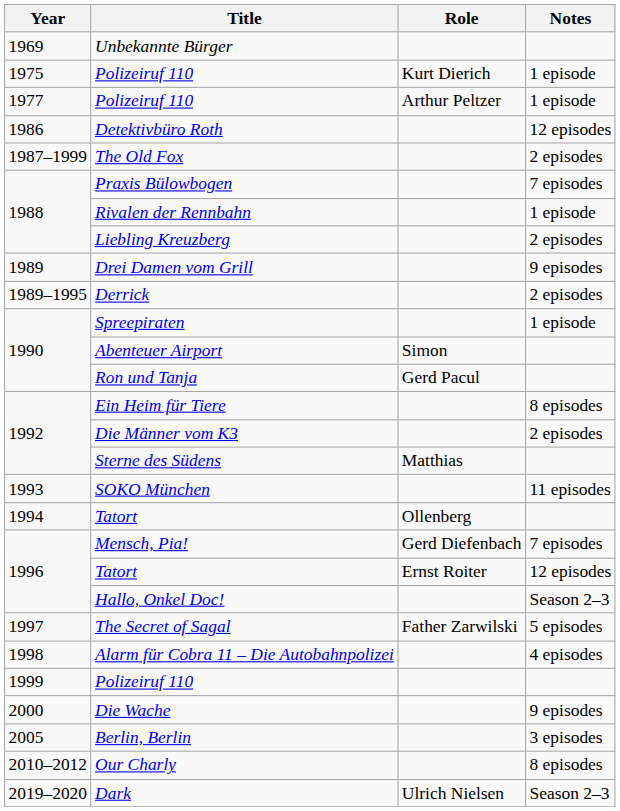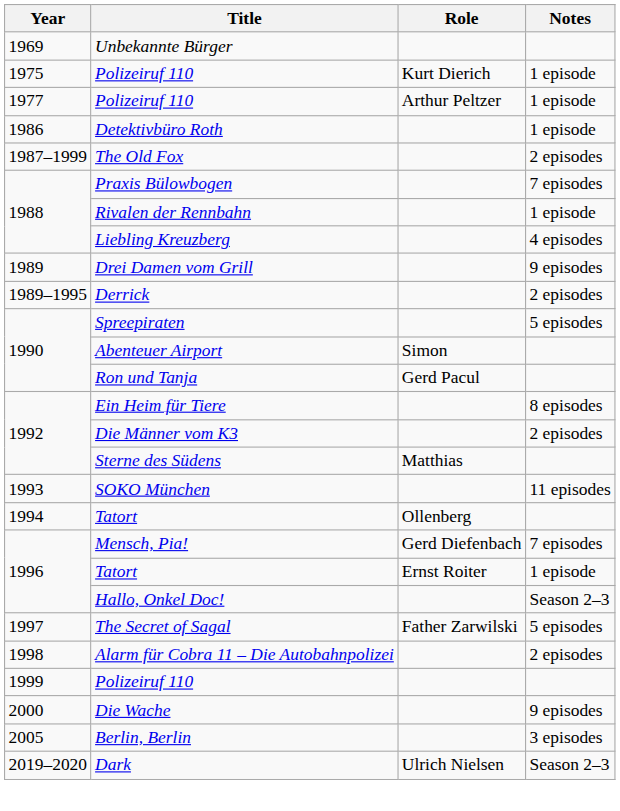Detektivbüro Roth | Notes: 12 episodes -> 1 episode
Liebling Kreuzberg | Notes: 2 episodes -> 4 episodes
Spreepiraten | Notes: 1 episode -> 5 episodes
1996 / Tatort | Notes: 12 episodes -> 1 episode
Alarm für Cobra 11 – Die Autobahnpolizei | Notes: 4 episodes -> 2 episodes
- row: 2010–2012 | Our Charly | 8 episodes
